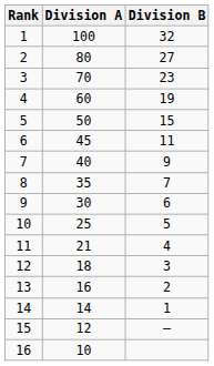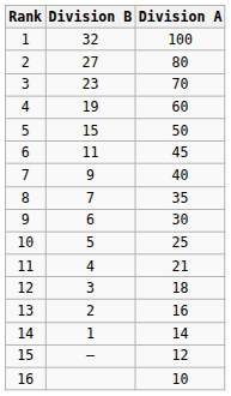columns swapped: Division A <-> Division B
